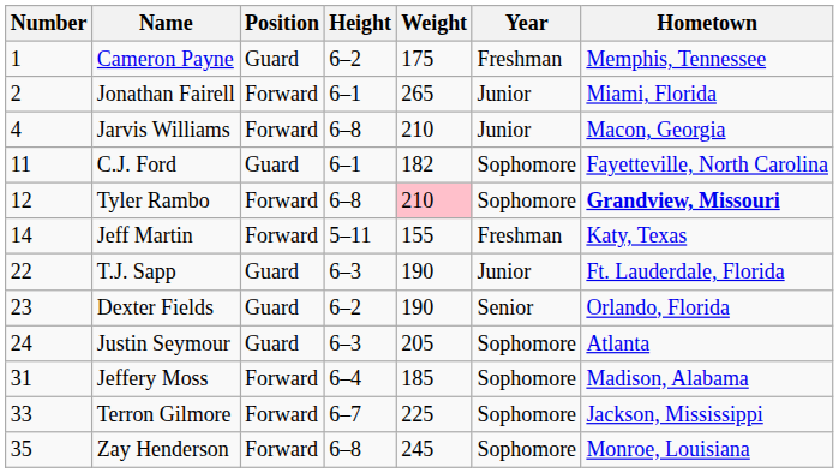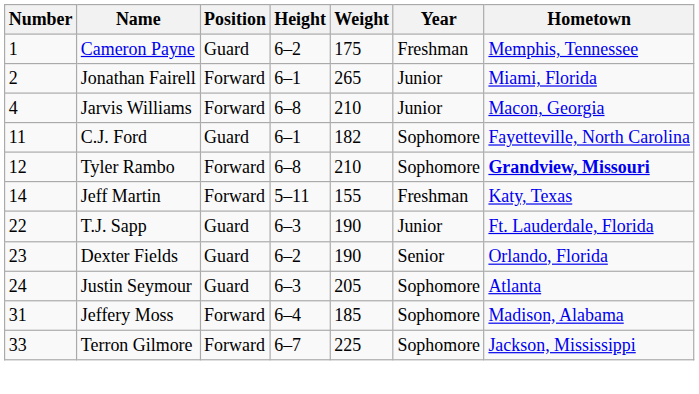Tyler Rambo | Weight: pink background -> no background
- row: 35 | Zay Henderson | Forward | 6–8 | 245 | Sophomore | Monroe, Louisiana
